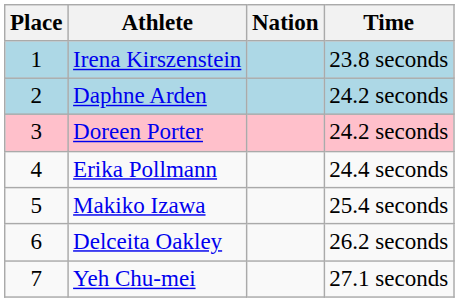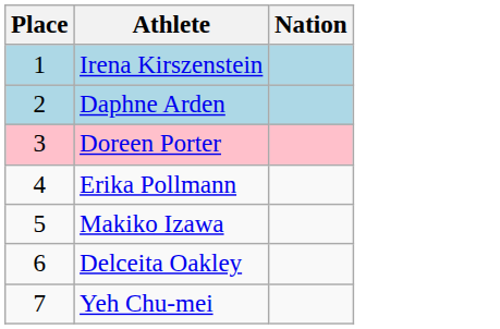- column: Time | 23.8 seconds | 24.2 seconds | 24.2 seconds | 24.4 seconds | 25.4 seconds | 26.2 seconds | 27.1 seconds
